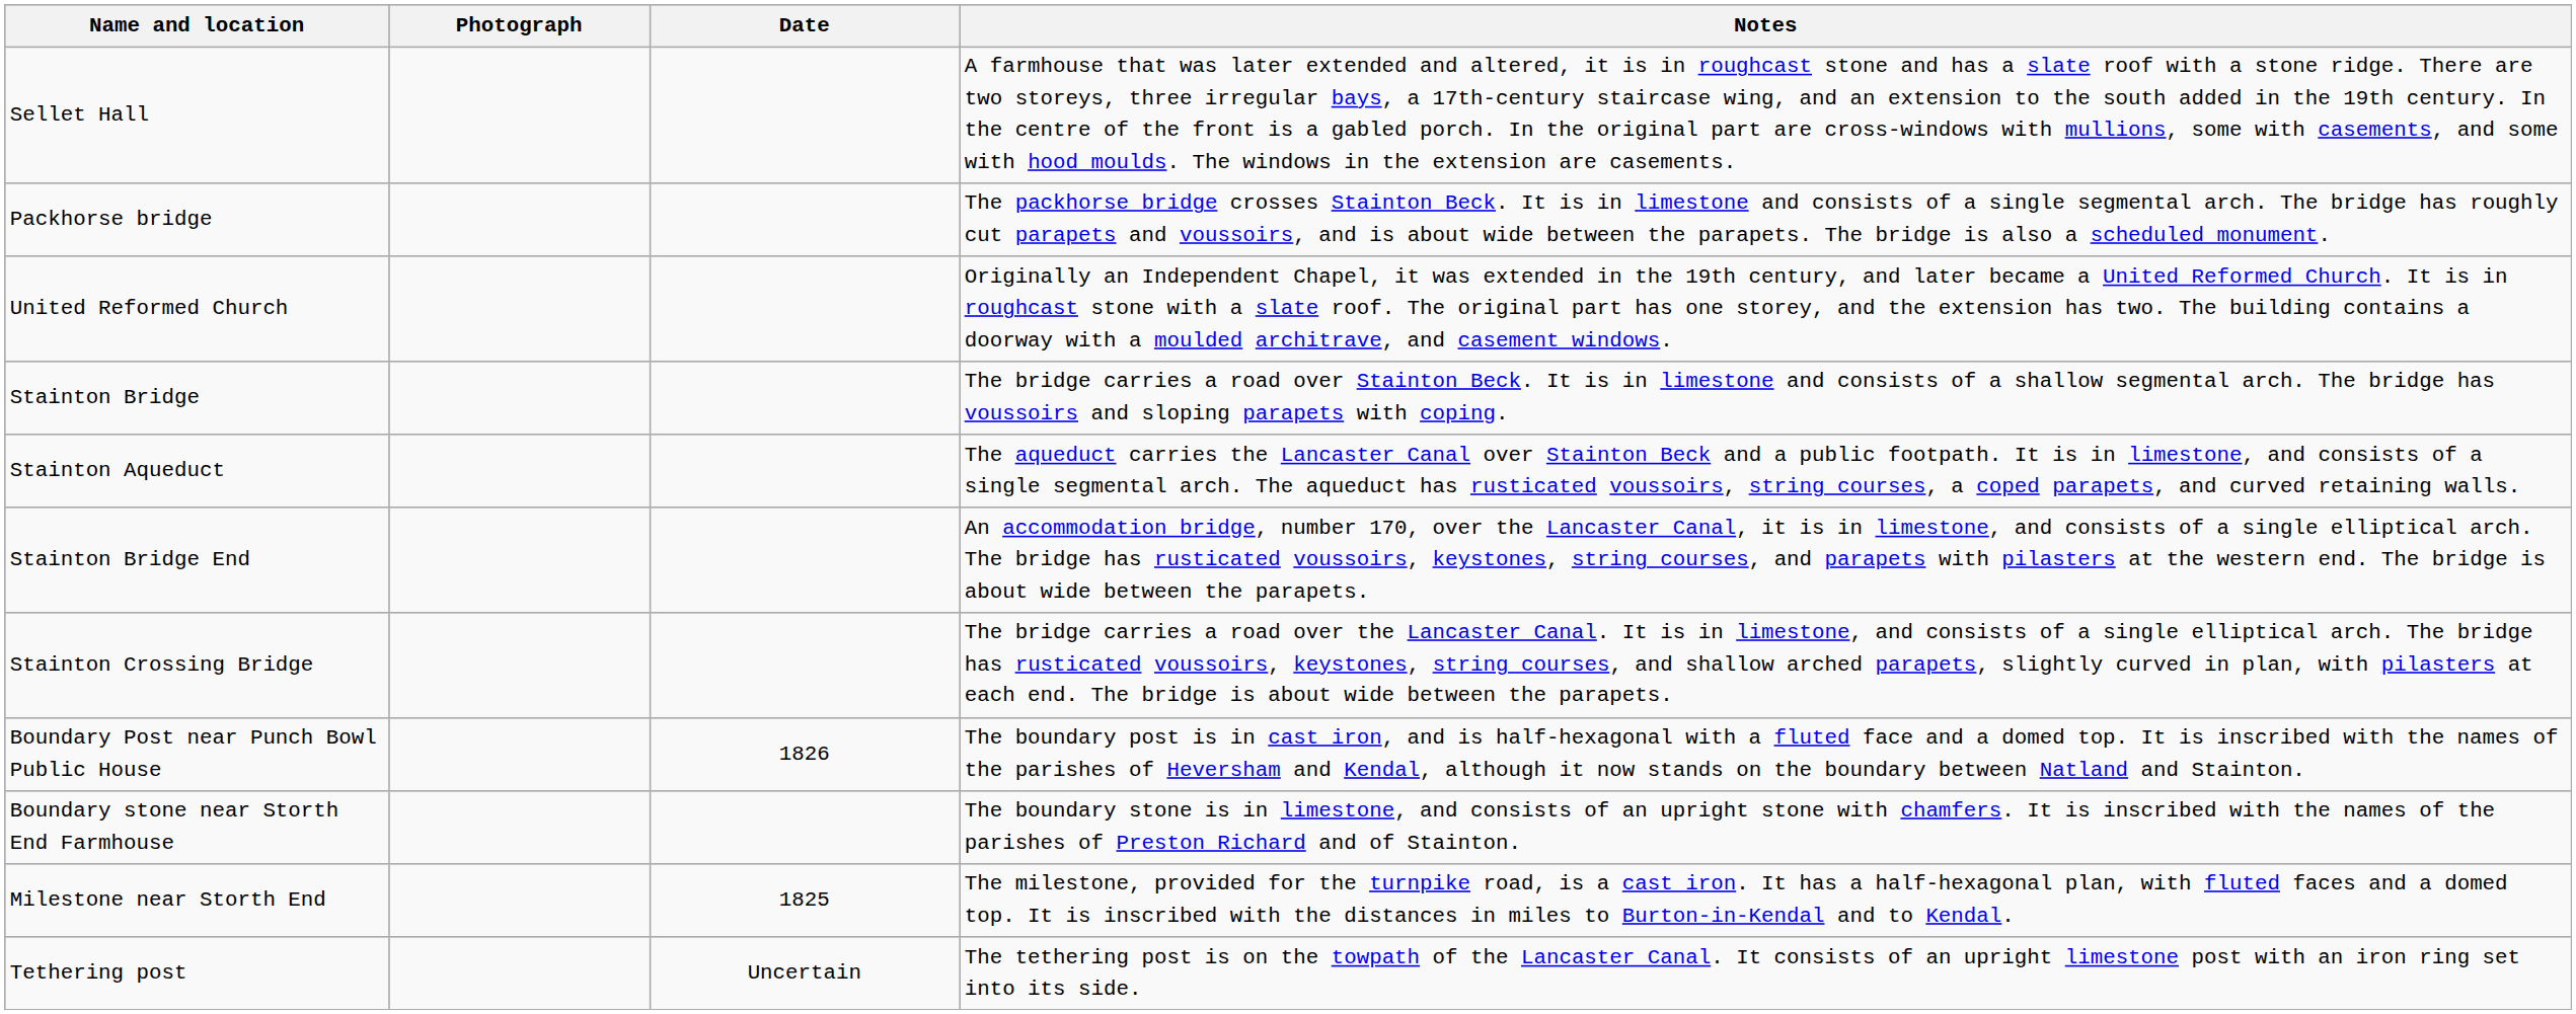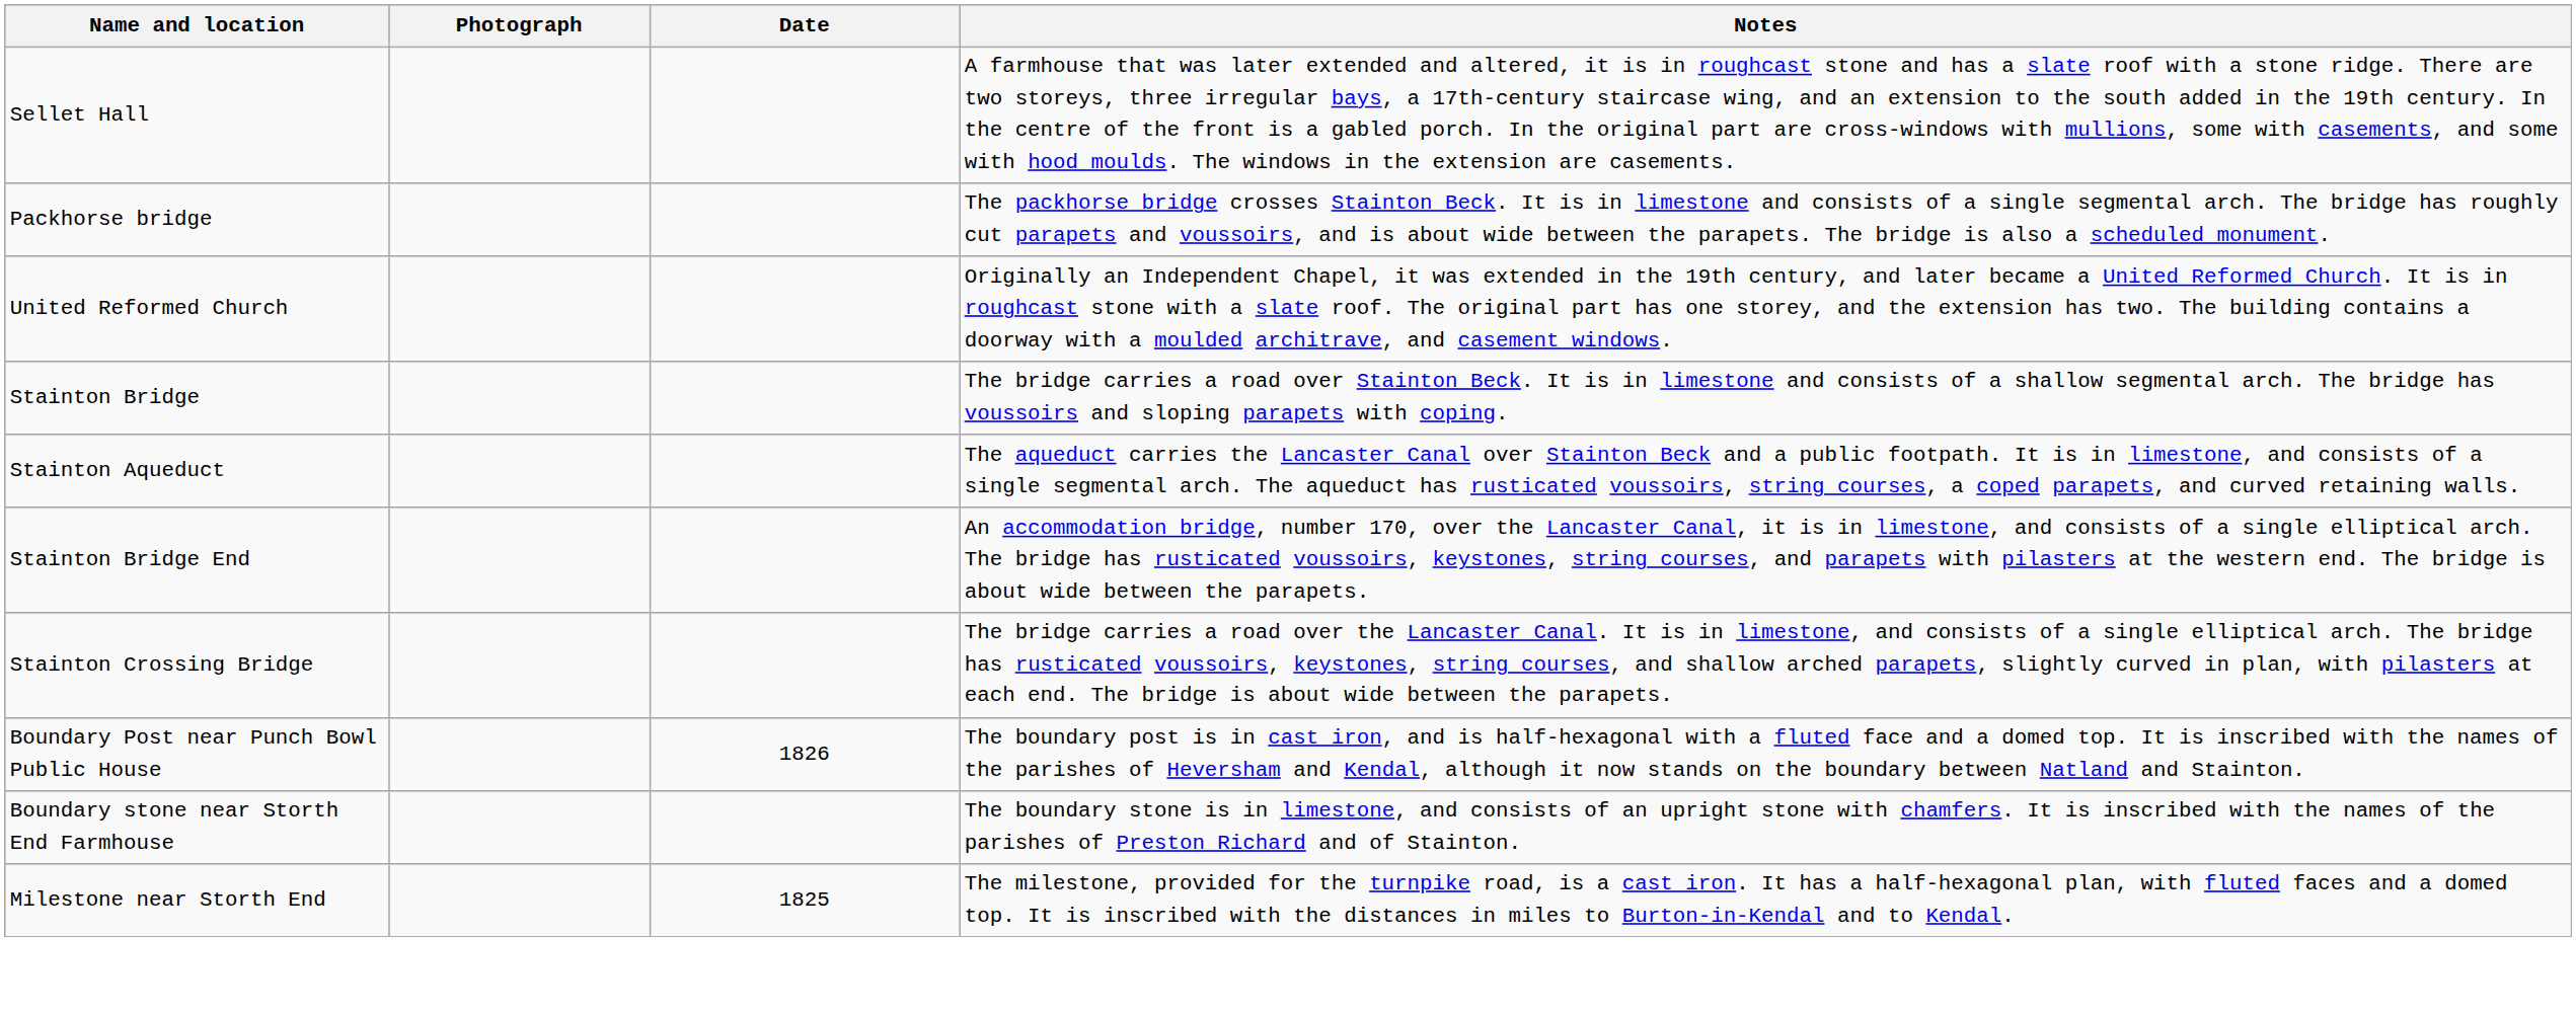- row: Tethering post | Uncertain | The tethering post is on the towpath of the Lancaster Canal. It consists of an upright limestone post with an iron ring set into its side.
